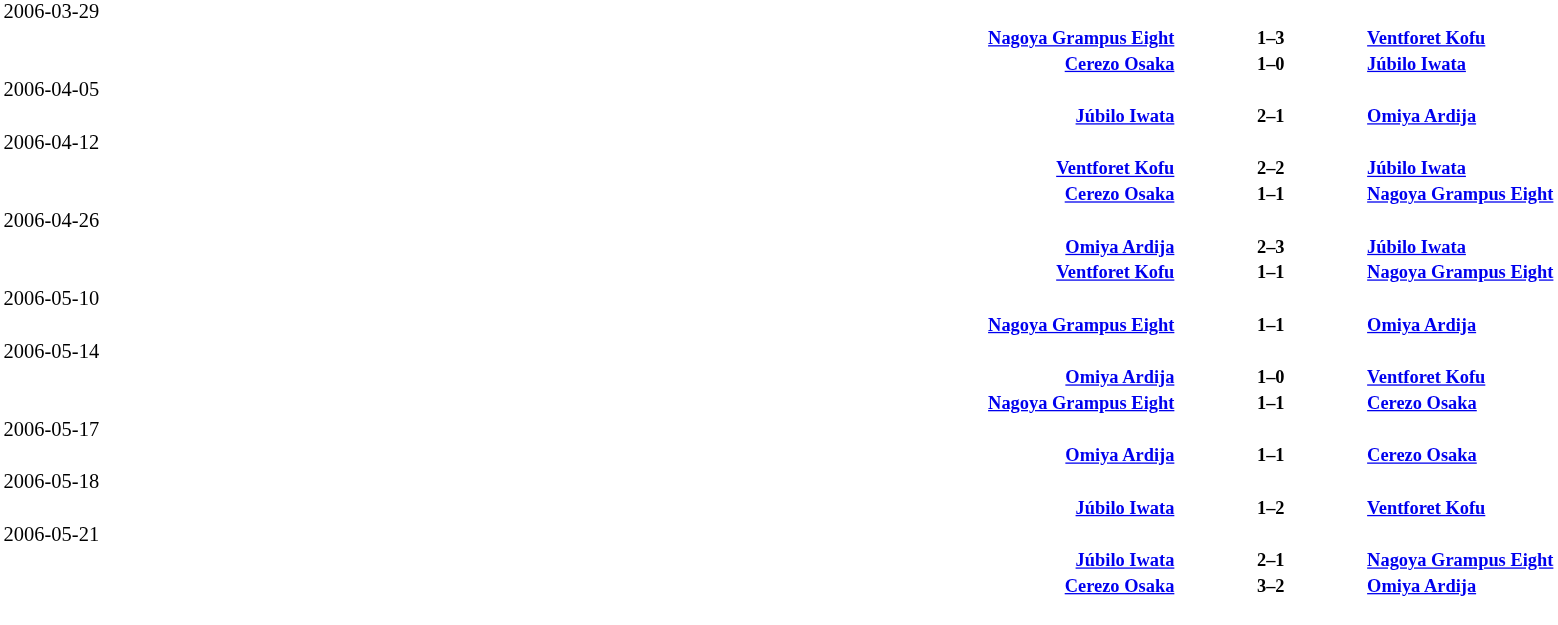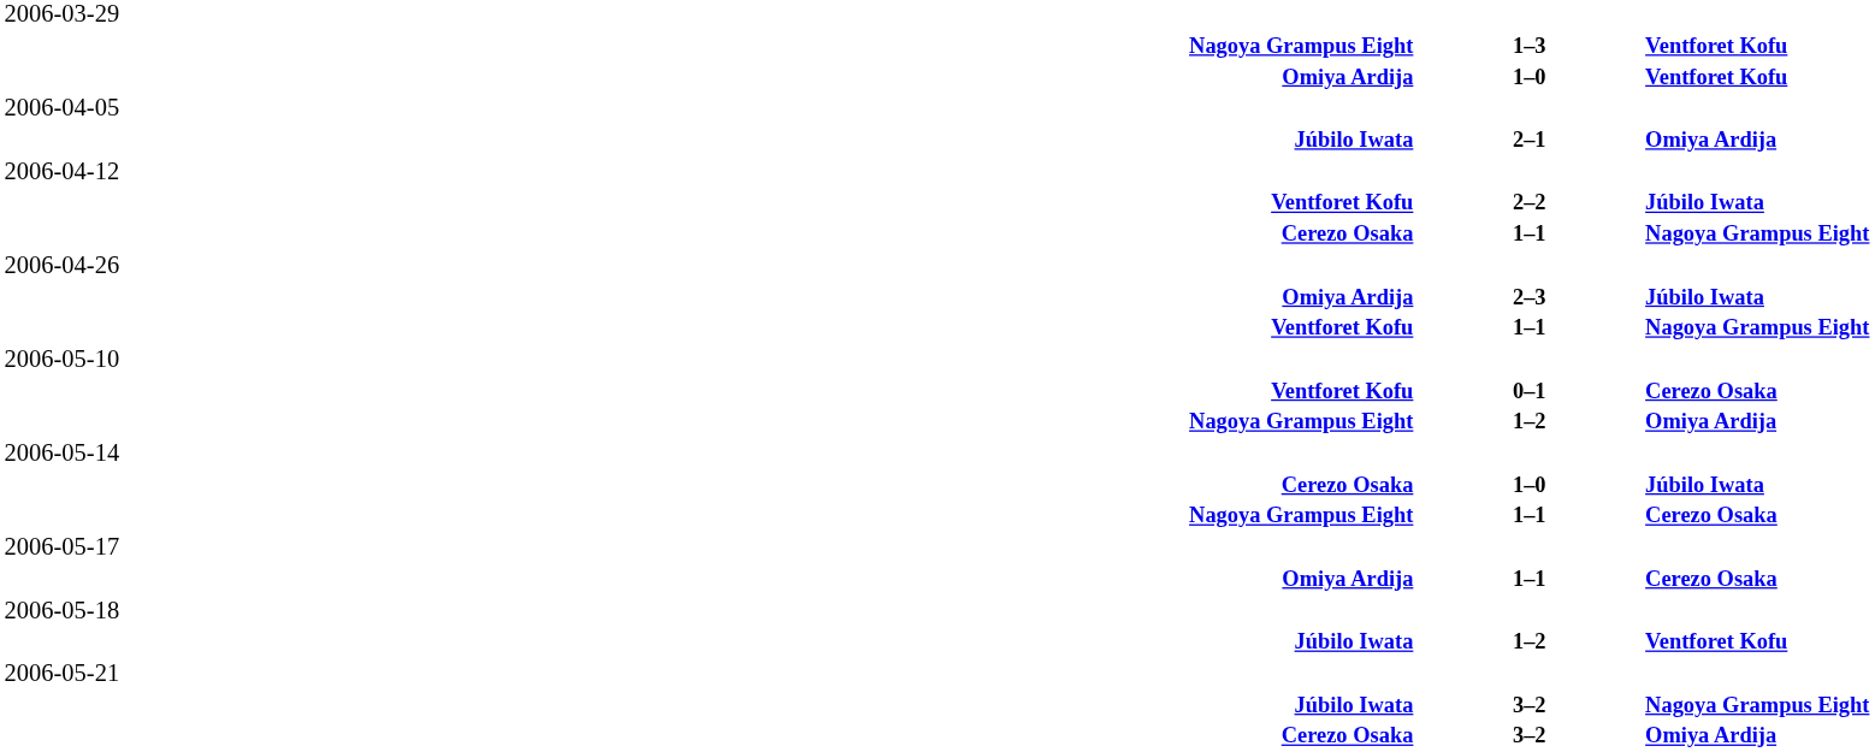rows swapped: Cerezo Osaka / Júbilo Iwata <-> Omiya Ardija / Ventforet Kofu
+ row: Ventforet Kofu | 0–1 | Cerezo Osaka
Nagoya Grampus Eight / Omiya Ardija | column 2: 1–1 -> 1–2
Júbilo Iwata / Nagoya Grampus Eight | column 2: 2–1 -> 3–2
